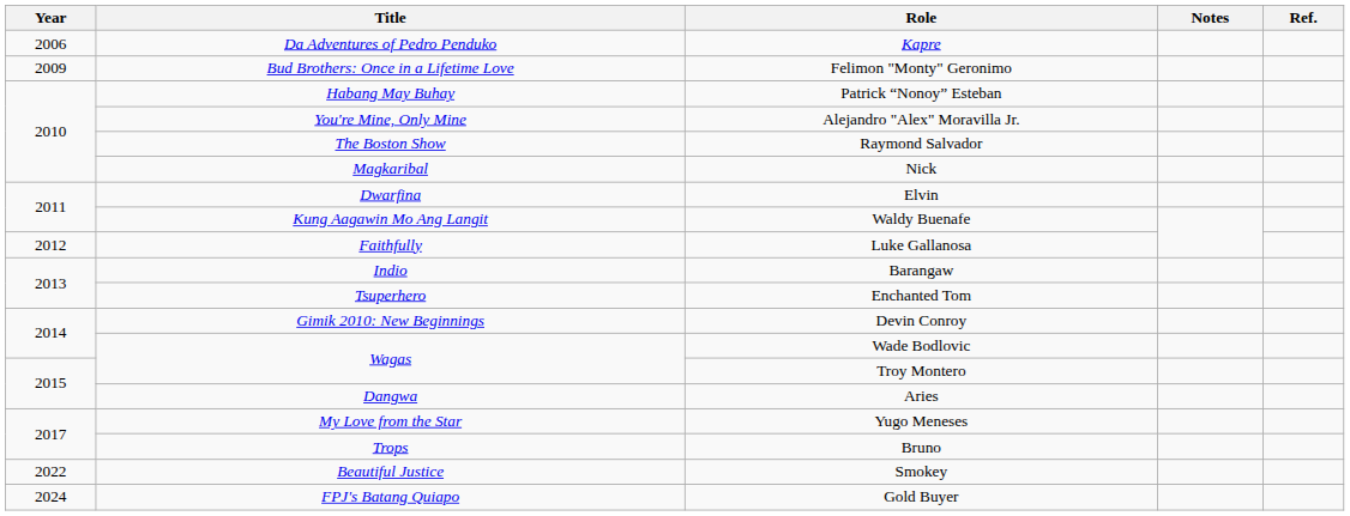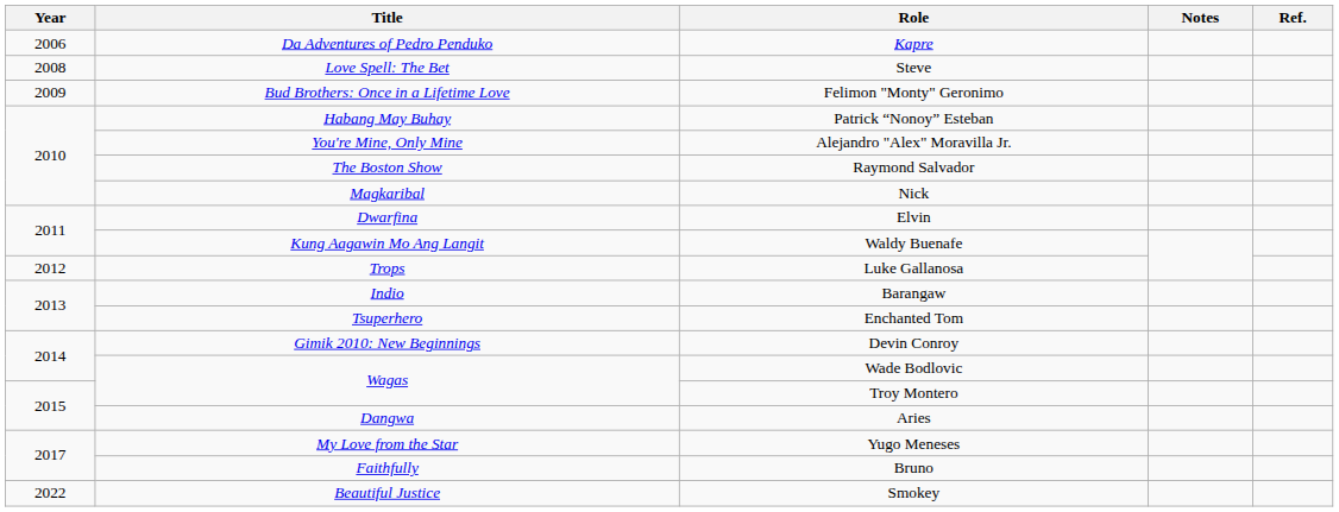+ row: 2008 | Love Spell: The Bet | Steve
Luke Gallanosa | Title: Faithfully -> Trops
Bruno | Title: Trops -> Faithfully
- row: 2024 | FPJ's Batang Quiapo | Gold Buyer
